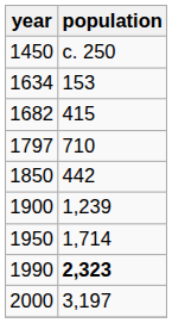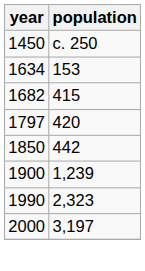1797 | population: 710 -> 420
- row: 1950 | 1,714
1990 | population: bold -> normal
